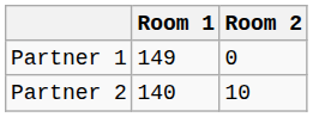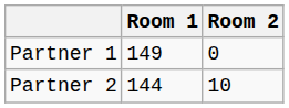Partner 2 | Room 1: 140 -> 144
